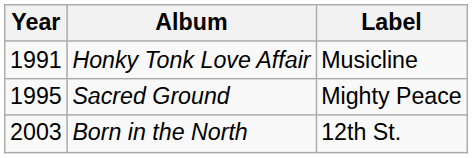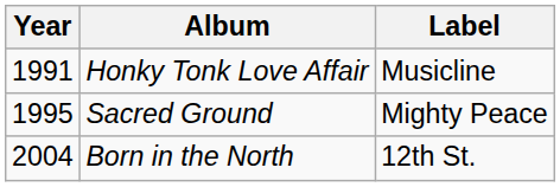Born in the North | Year: 2003 -> 2004
